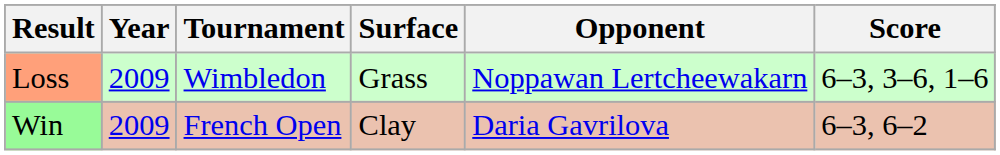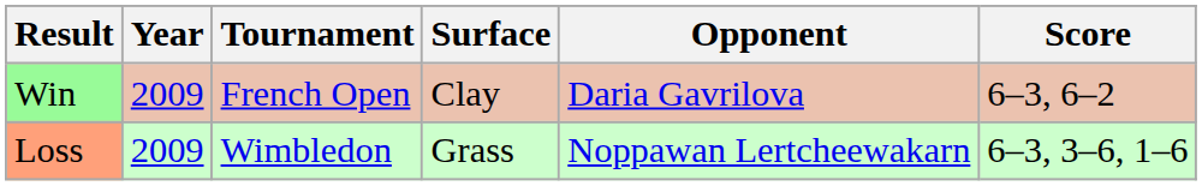rows swapped: Win <-> Loss
